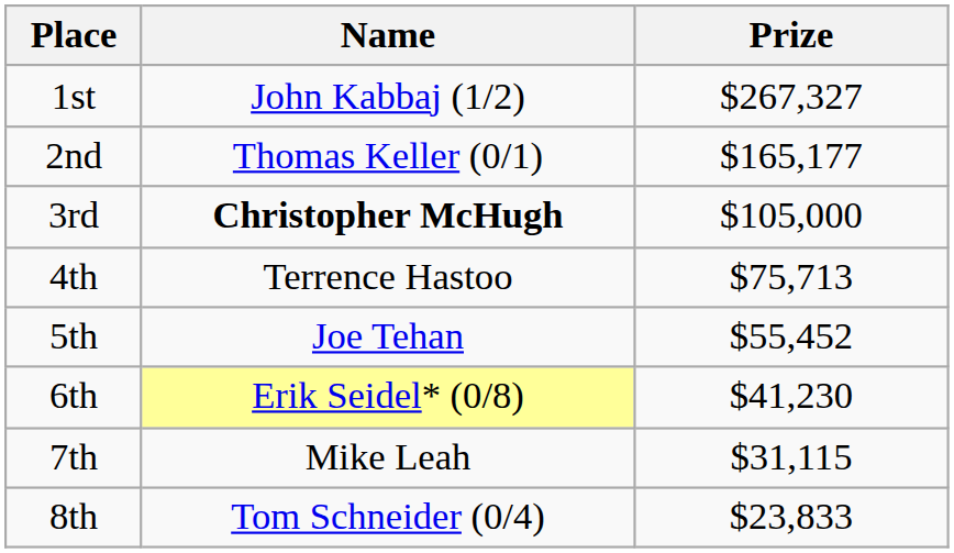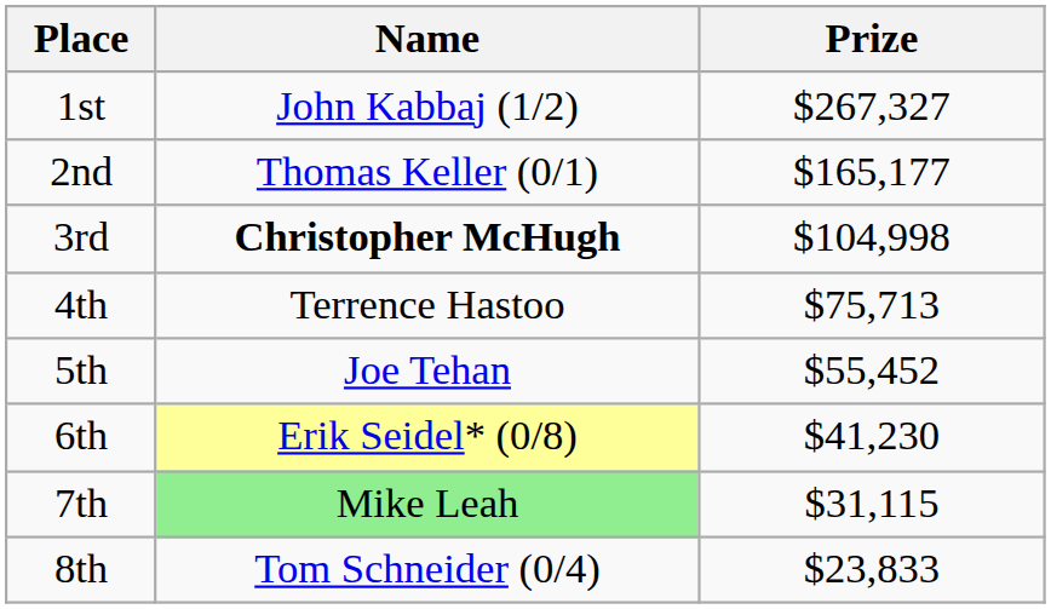3rd | Prize: $105,000 -> $104,998
7th | Name: no background -> lightgreen background
